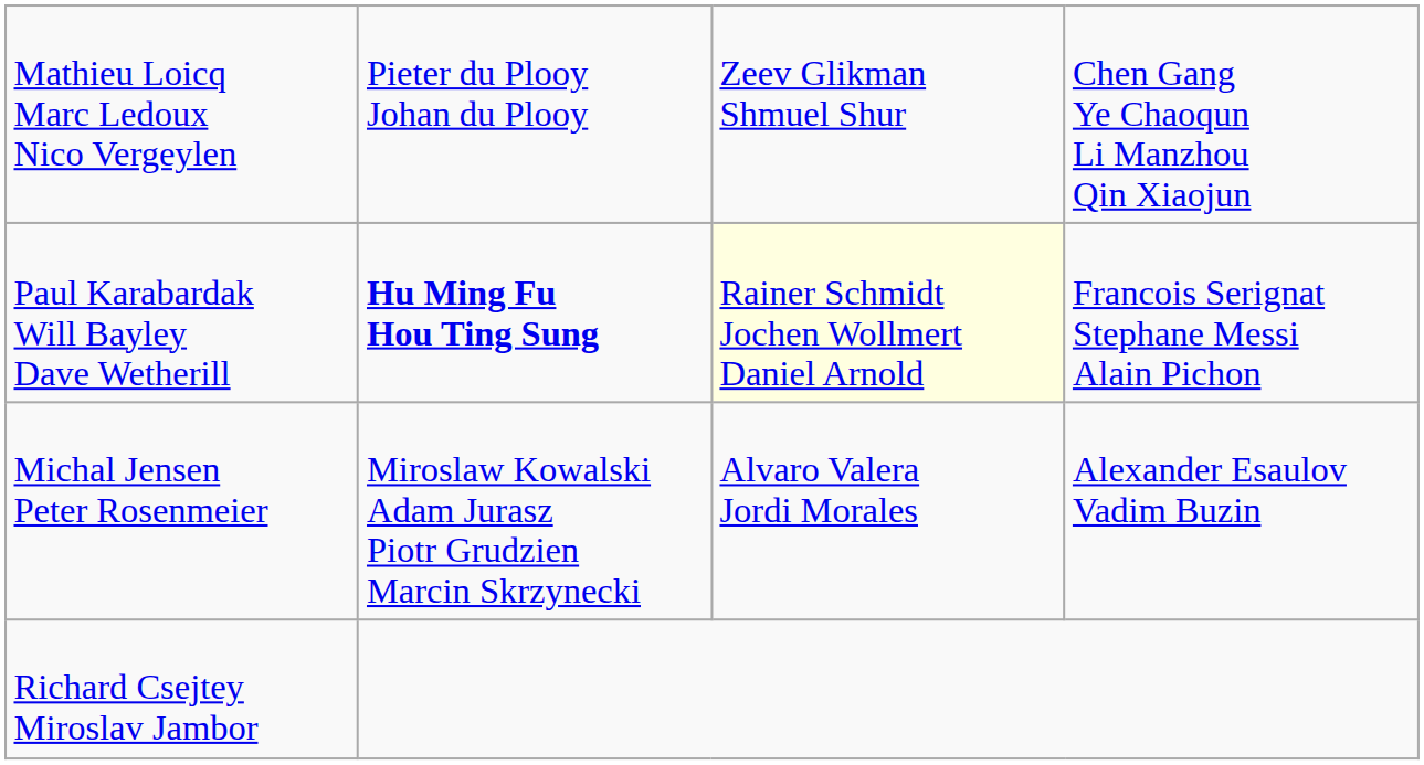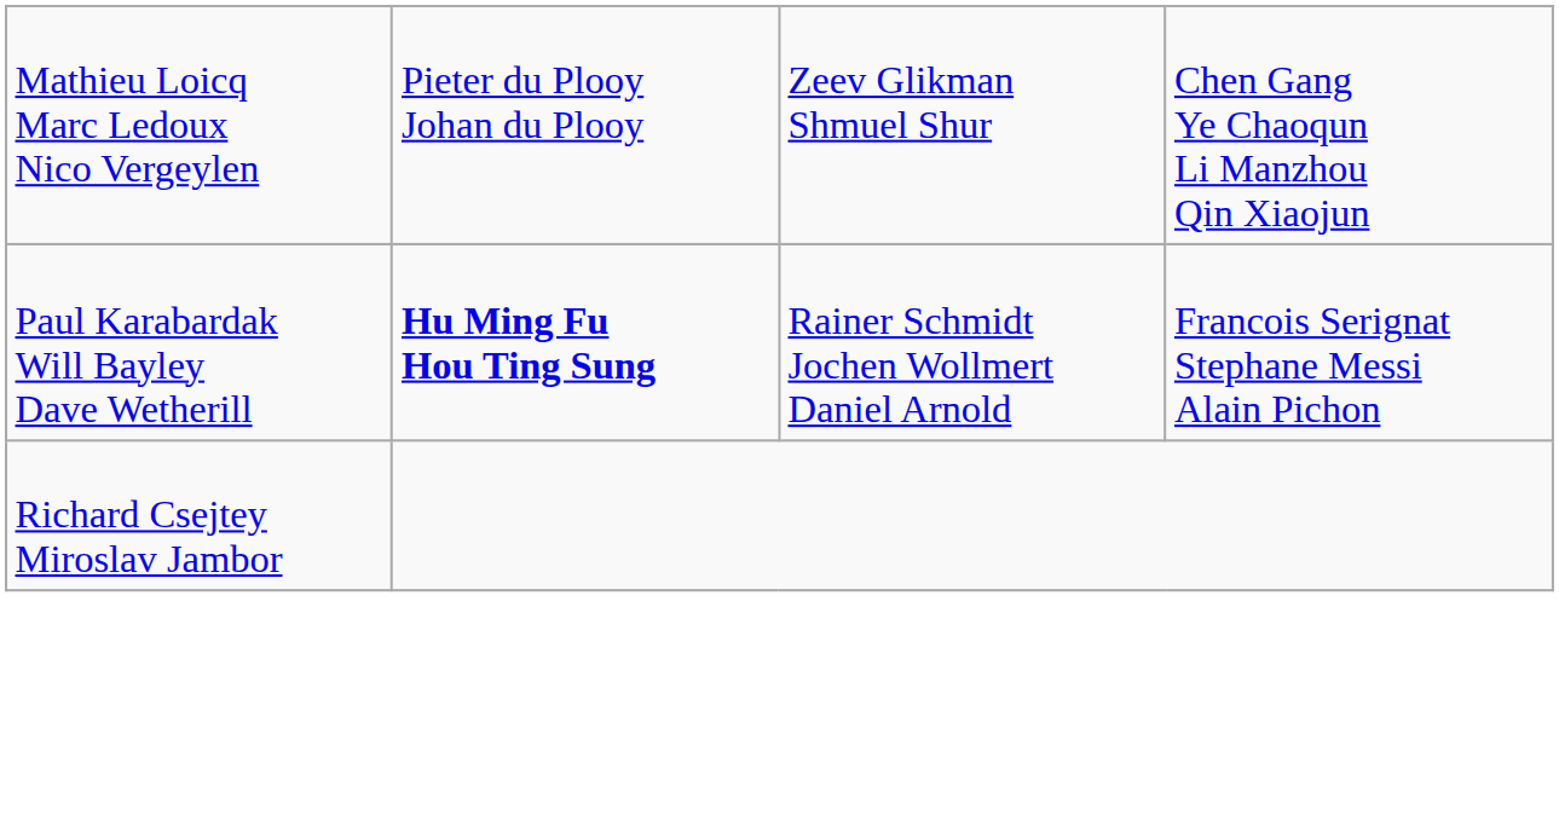Paul Karabardak Will Bayley Dave Wetherill | column 3: lightyellow background -> no background
- row: Michal Jensen Peter Rosenmeier | Miroslaw Kowalski Adam Jurasz Piotr Grudzien Marcin Skrzynecki | Alvaro Valera Jordi Morales | Alexander Esaulov Vadim Buzin
